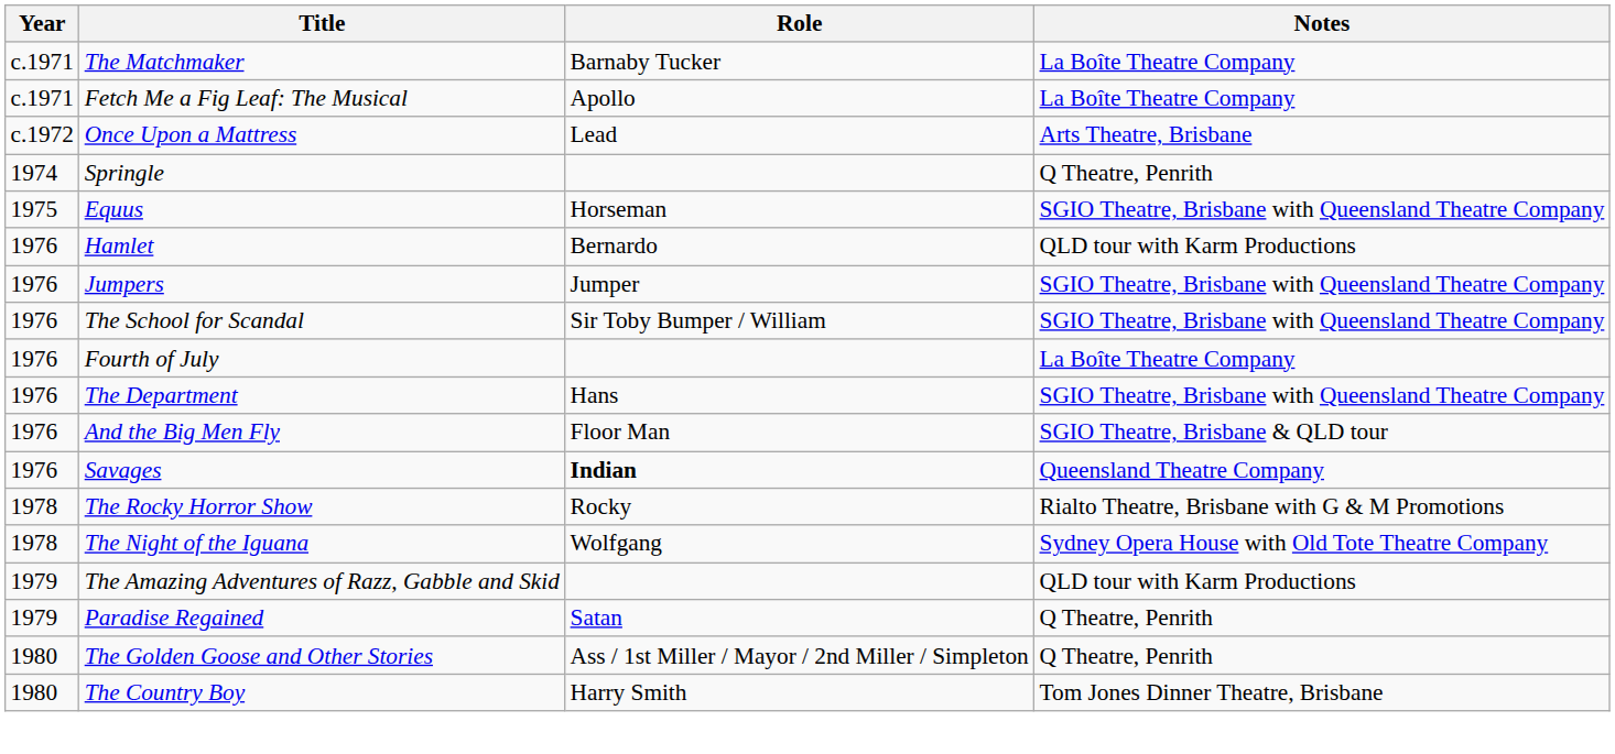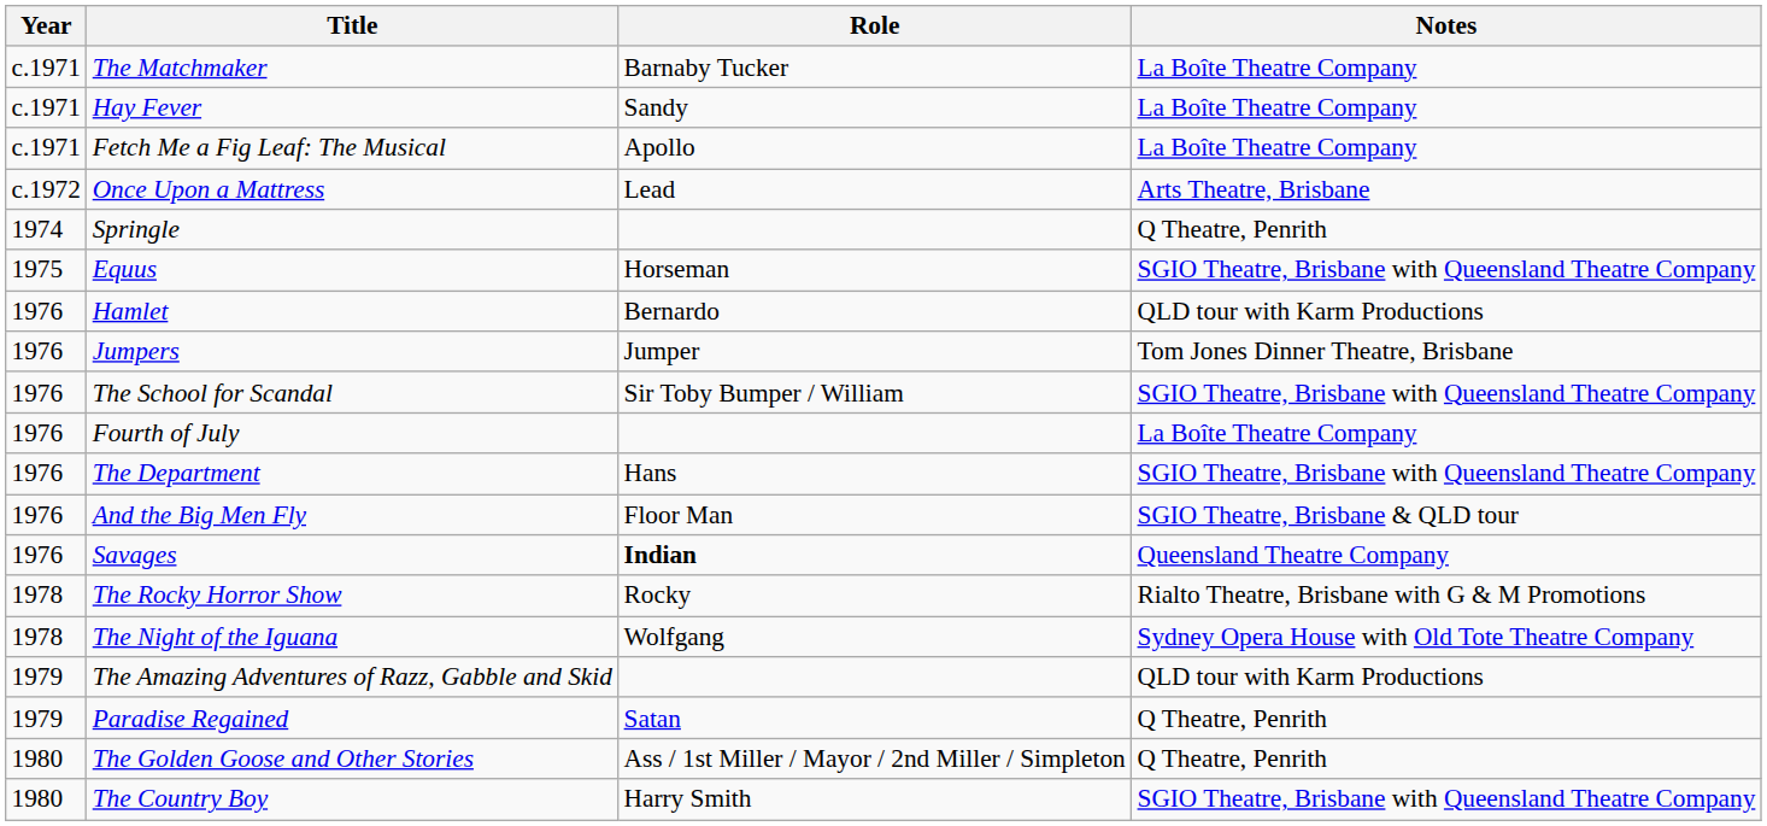+ row: c.1971 | Hay Fever | Sandy | La Boîte Theatre Company
Jumpers | Notes: SGIO Theatre, Brisbane with Queensland Theatre Company -> Tom Jones Dinner Theatre, Brisbane
The Country Boy | Notes: Tom Jones Dinner Theatre, Brisbane -> SGIO Theatre, Brisbane with Queensland Theatre Company
